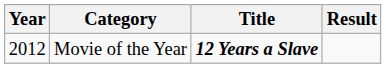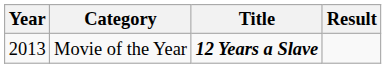Movie of the Year | Year: 2012 -> 2013
